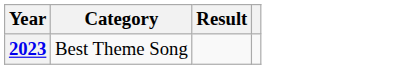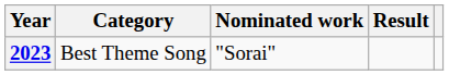+ column: Nominated work | "Sorai"
